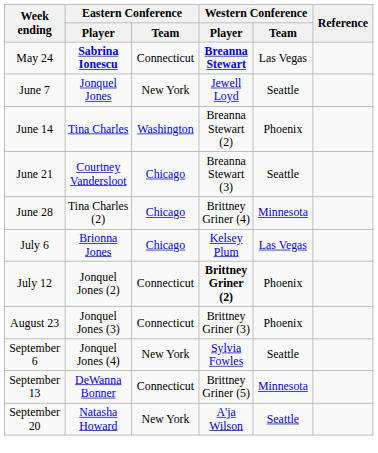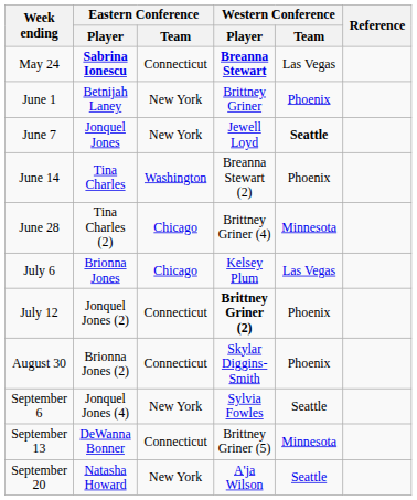+ row: June 1 | Betnijah Laney | New York | Brittney Griner | Phoenix
June 7 | Western Conference / Team: normal -> bold
- row: June 21 | Courtney Vandersloot | Chicago | Breanna Stewart (3) | Seattle
- row: August 23 | Jonquel Jones (3) | Connecticut | Brittney Griner (3) | Phoenix
+ row: August 30 | Brionna Jones (2) | Connecticut | Skylar Diggins-Smith | Phoenix
